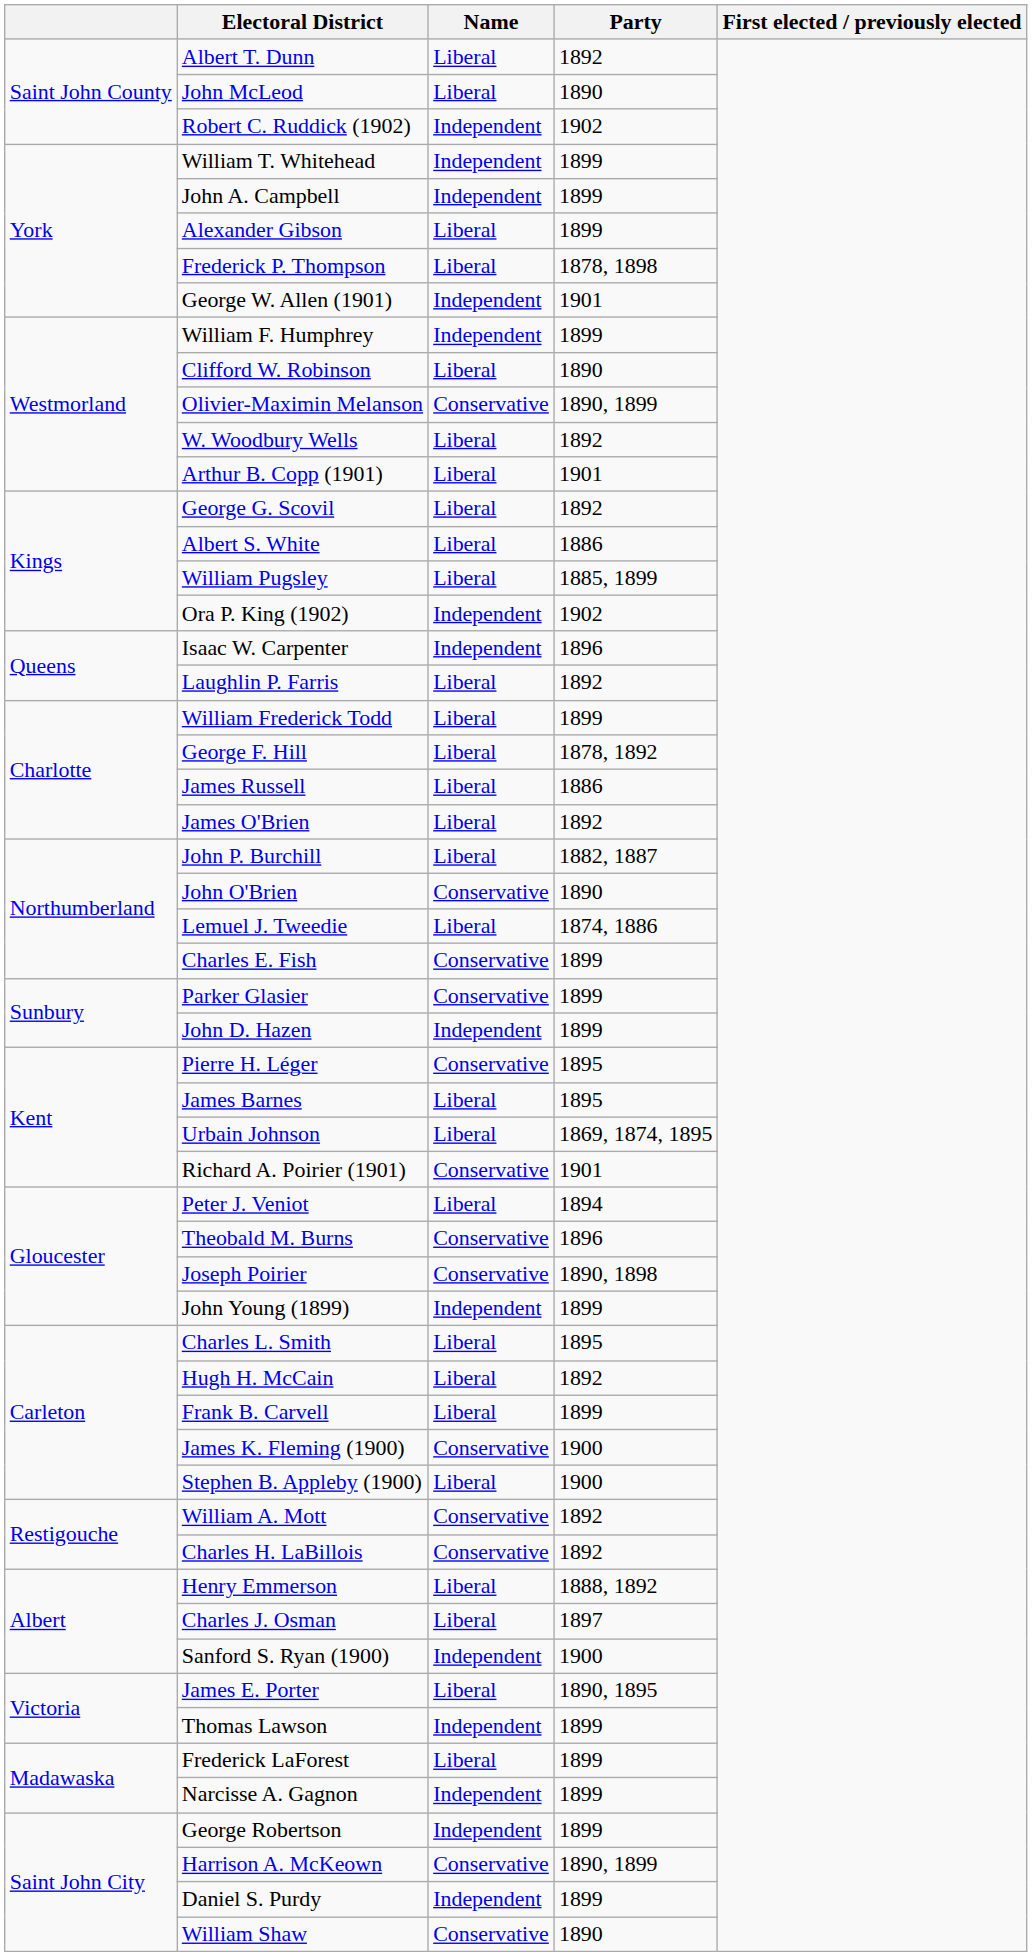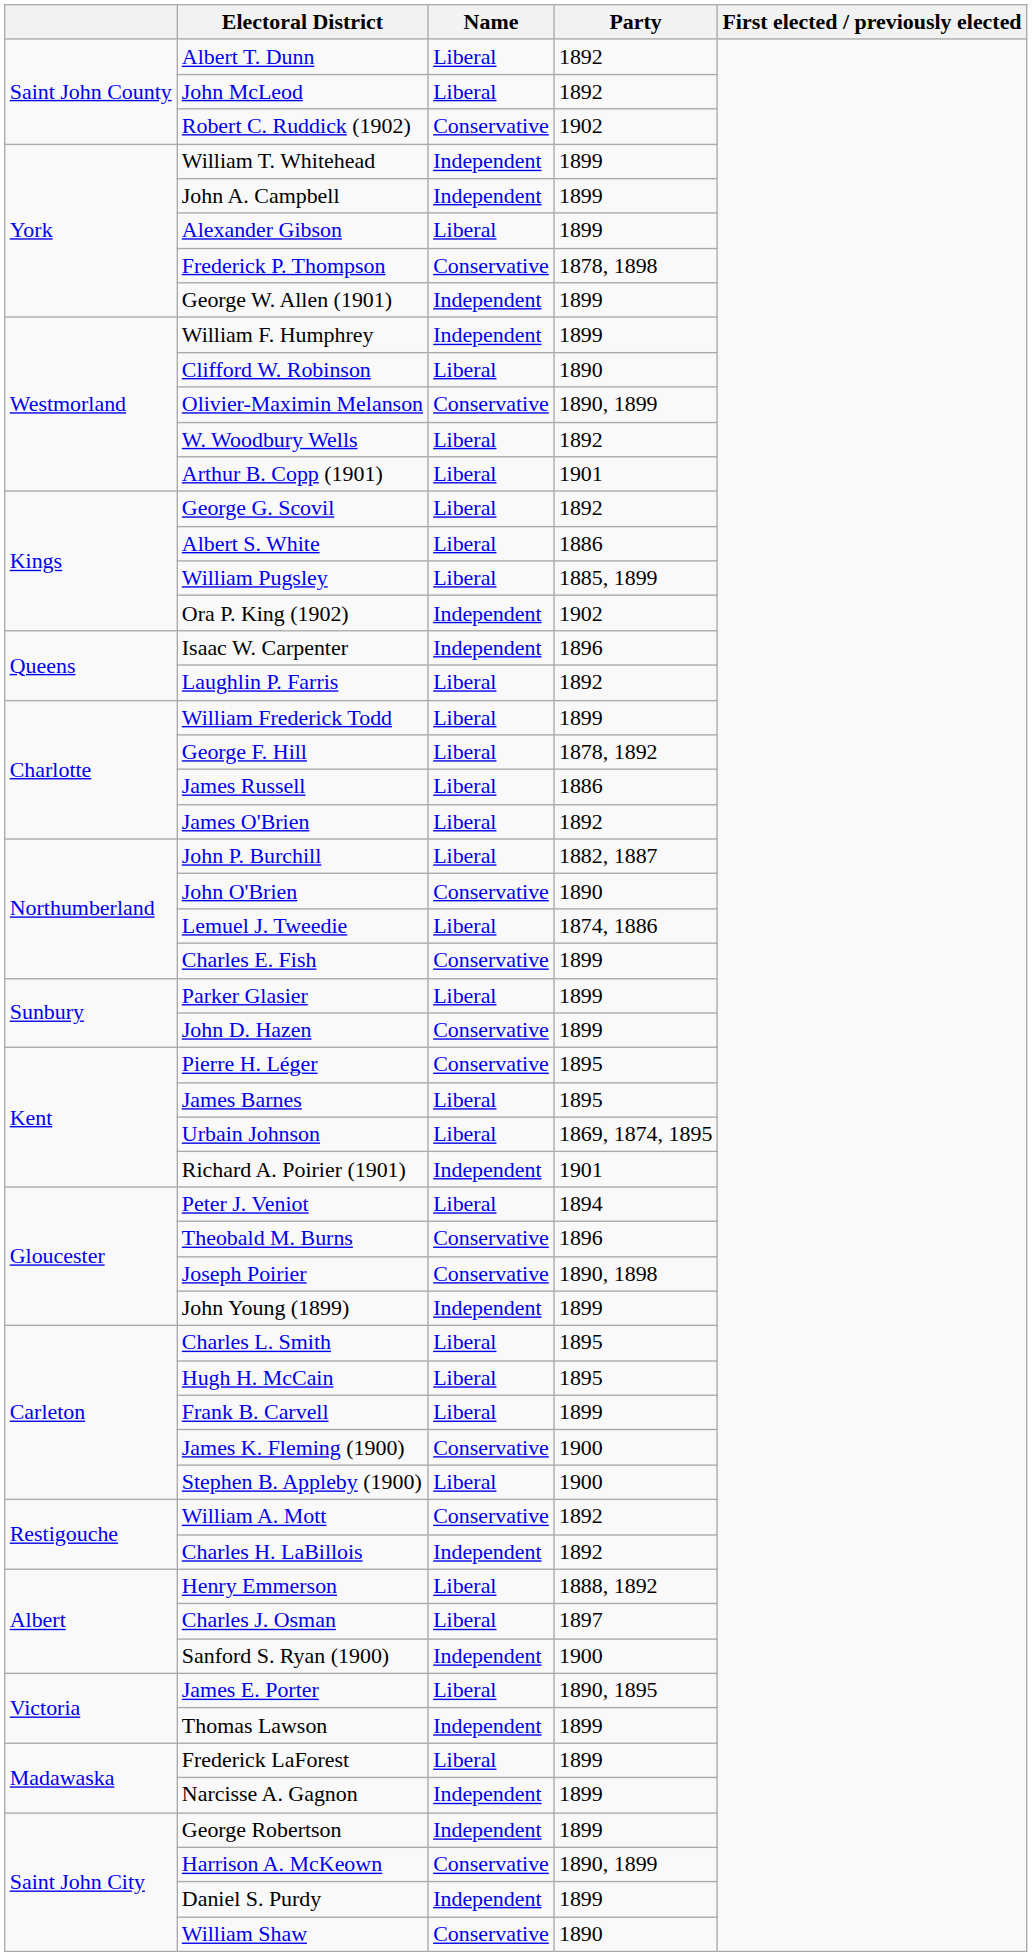John McLeod | Party: 1890 -> 1892
Robert C. Ruddick (1902) | Name: Independent -> Conservative
Frederick P. Thompson | Name: Liberal -> Conservative
George W. Allen (1901) | Party: 1901 -> 1899
Parker Glasier | Name: Conservative -> Liberal
John D. Hazen | Name: Independent -> Conservative
Richard A. Poirier (1901) | Name: Conservative -> Independent
Hugh H. McCain | Party: 1892 -> 1895
Charles H. LaBillois | Name: Conservative -> Independent
